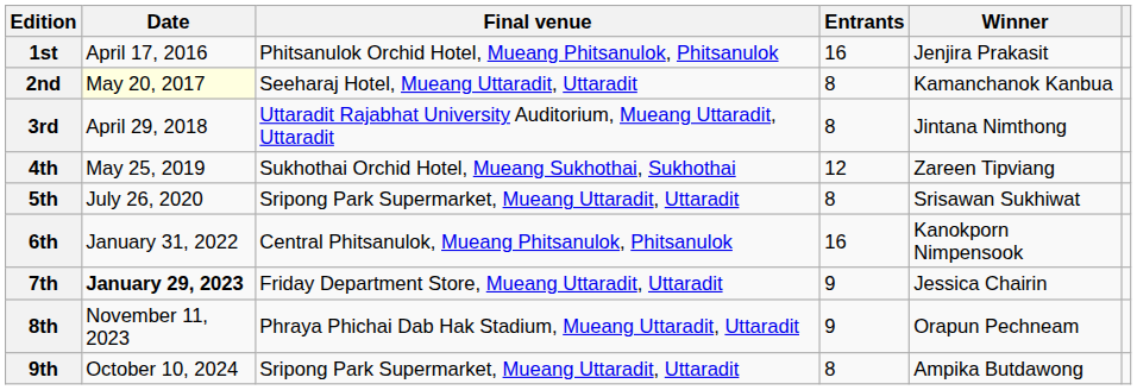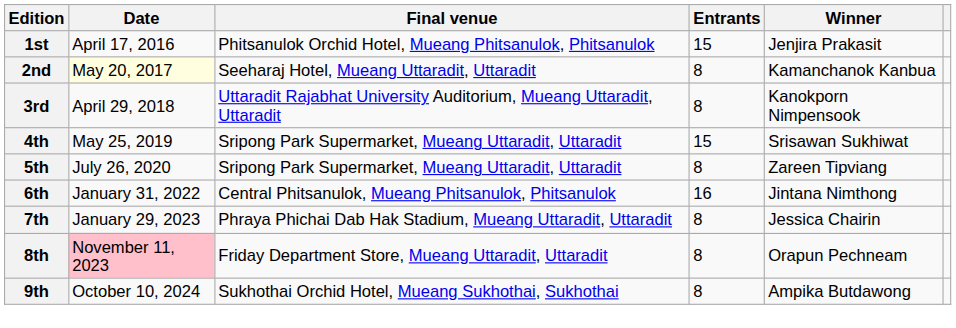1st | Entrants: 16 -> 15
3rd | Winner: Jintana Nimthong -> Kanokporn Nimpensook
4th | Final venue: Sukhothai Orchid Hotel, Mueang Sukhothai, Sukhothai -> Sripong Park Supermarket, Mueang Uttaradit, Uttaradit
4th | Entrants: 12 -> 15
4th | Winner: Zareen Tipviang -> Srisawan Sukhiwat
5th | Winner: Srisawan Sukhiwat -> Zareen Tipviang
6th | Winner: Kanokporn Nimpensook -> Jintana Nimthong
7th | Date: bold -> normal
7th | Final venue: Friday Department Store, Mueang Uttaradit, Uttaradit -> Phraya Phichai Dab Hak Stadium, Mueang Uttaradit, Uttaradit
7th | Entrants: 9 -> 8
8th | Date: no background -> pink background
8th | Final venue: Phraya Phichai Dab Hak Stadium, Mueang Uttaradit, Uttaradit -> Friday Department Store, Mueang Uttaradit, Uttaradit
8th | Entrants: 9 -> 8
9th | Final venue: Sripong Park Supermarket, Mueang Uttaradit, Uttaradit -> Sukhothai Orchid Hotel, Mueang Sukhothai, Sukhothai
